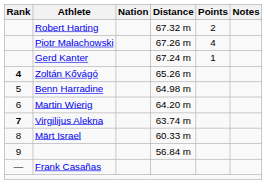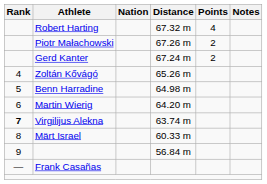Robert Harting | Points: 2 -> 4
Piotr Małachowski | Points: 4 -> 2
Gerd Kanter | Points: 1 -> 2
Zoltán Kővágó | Rank: bold -> normal
